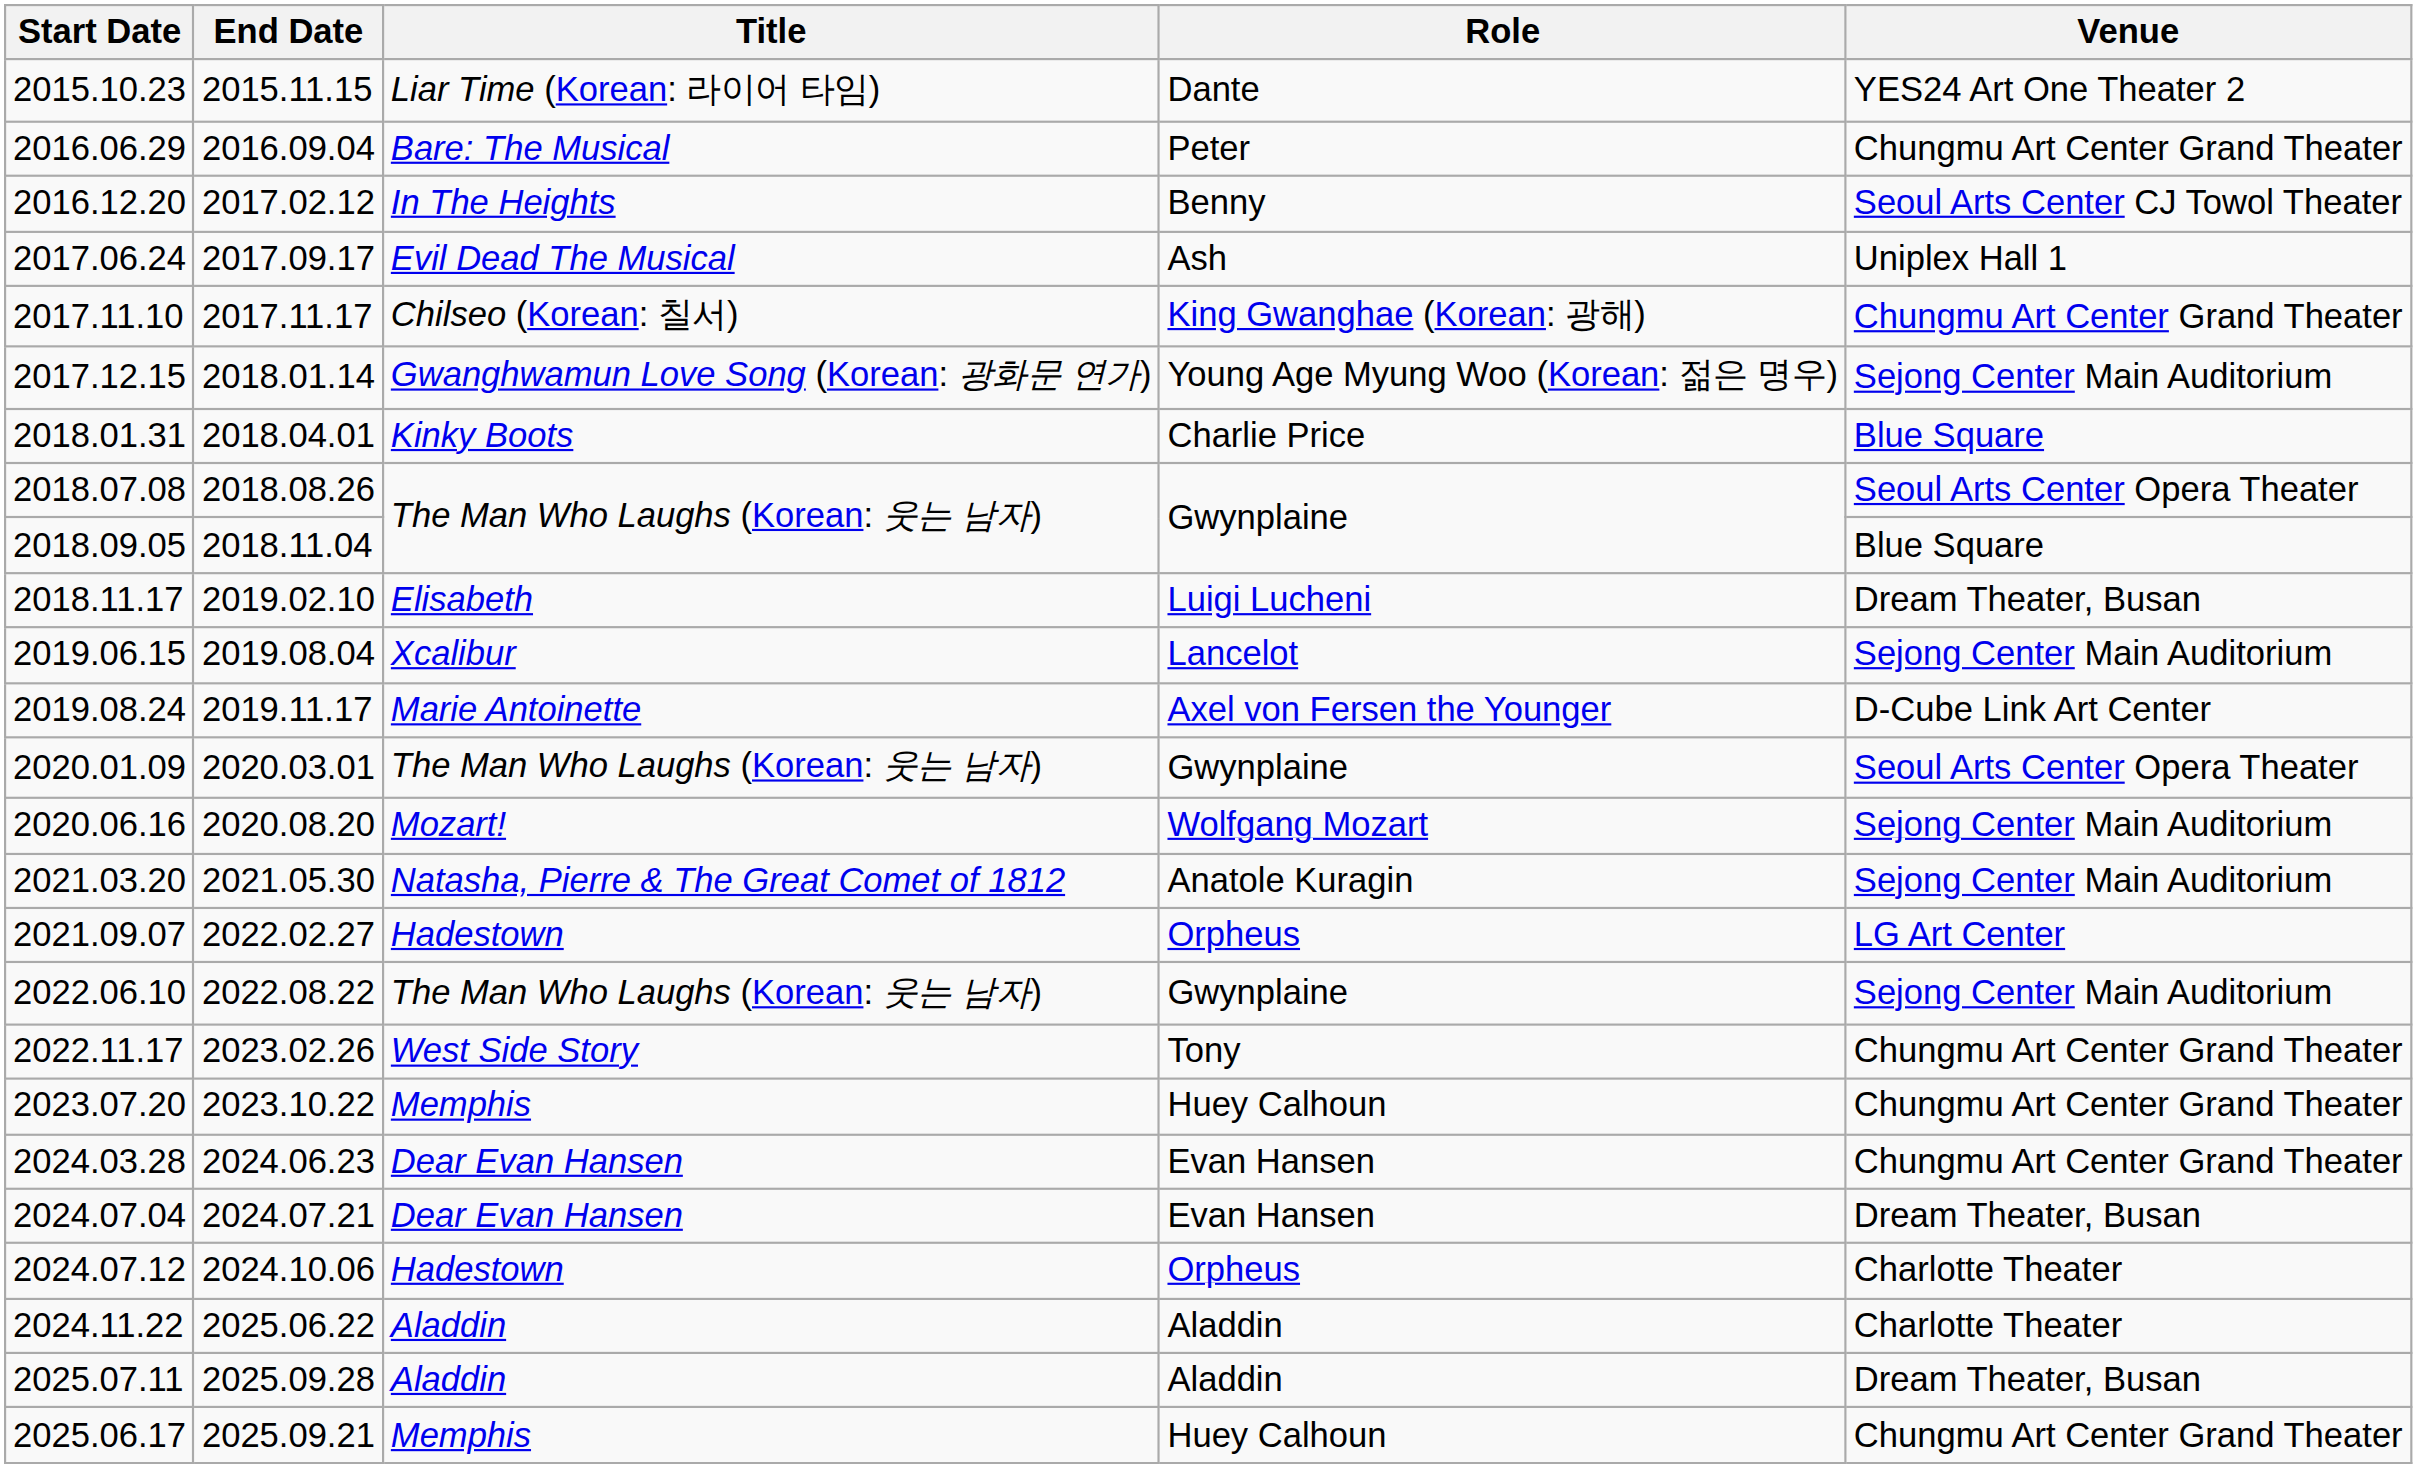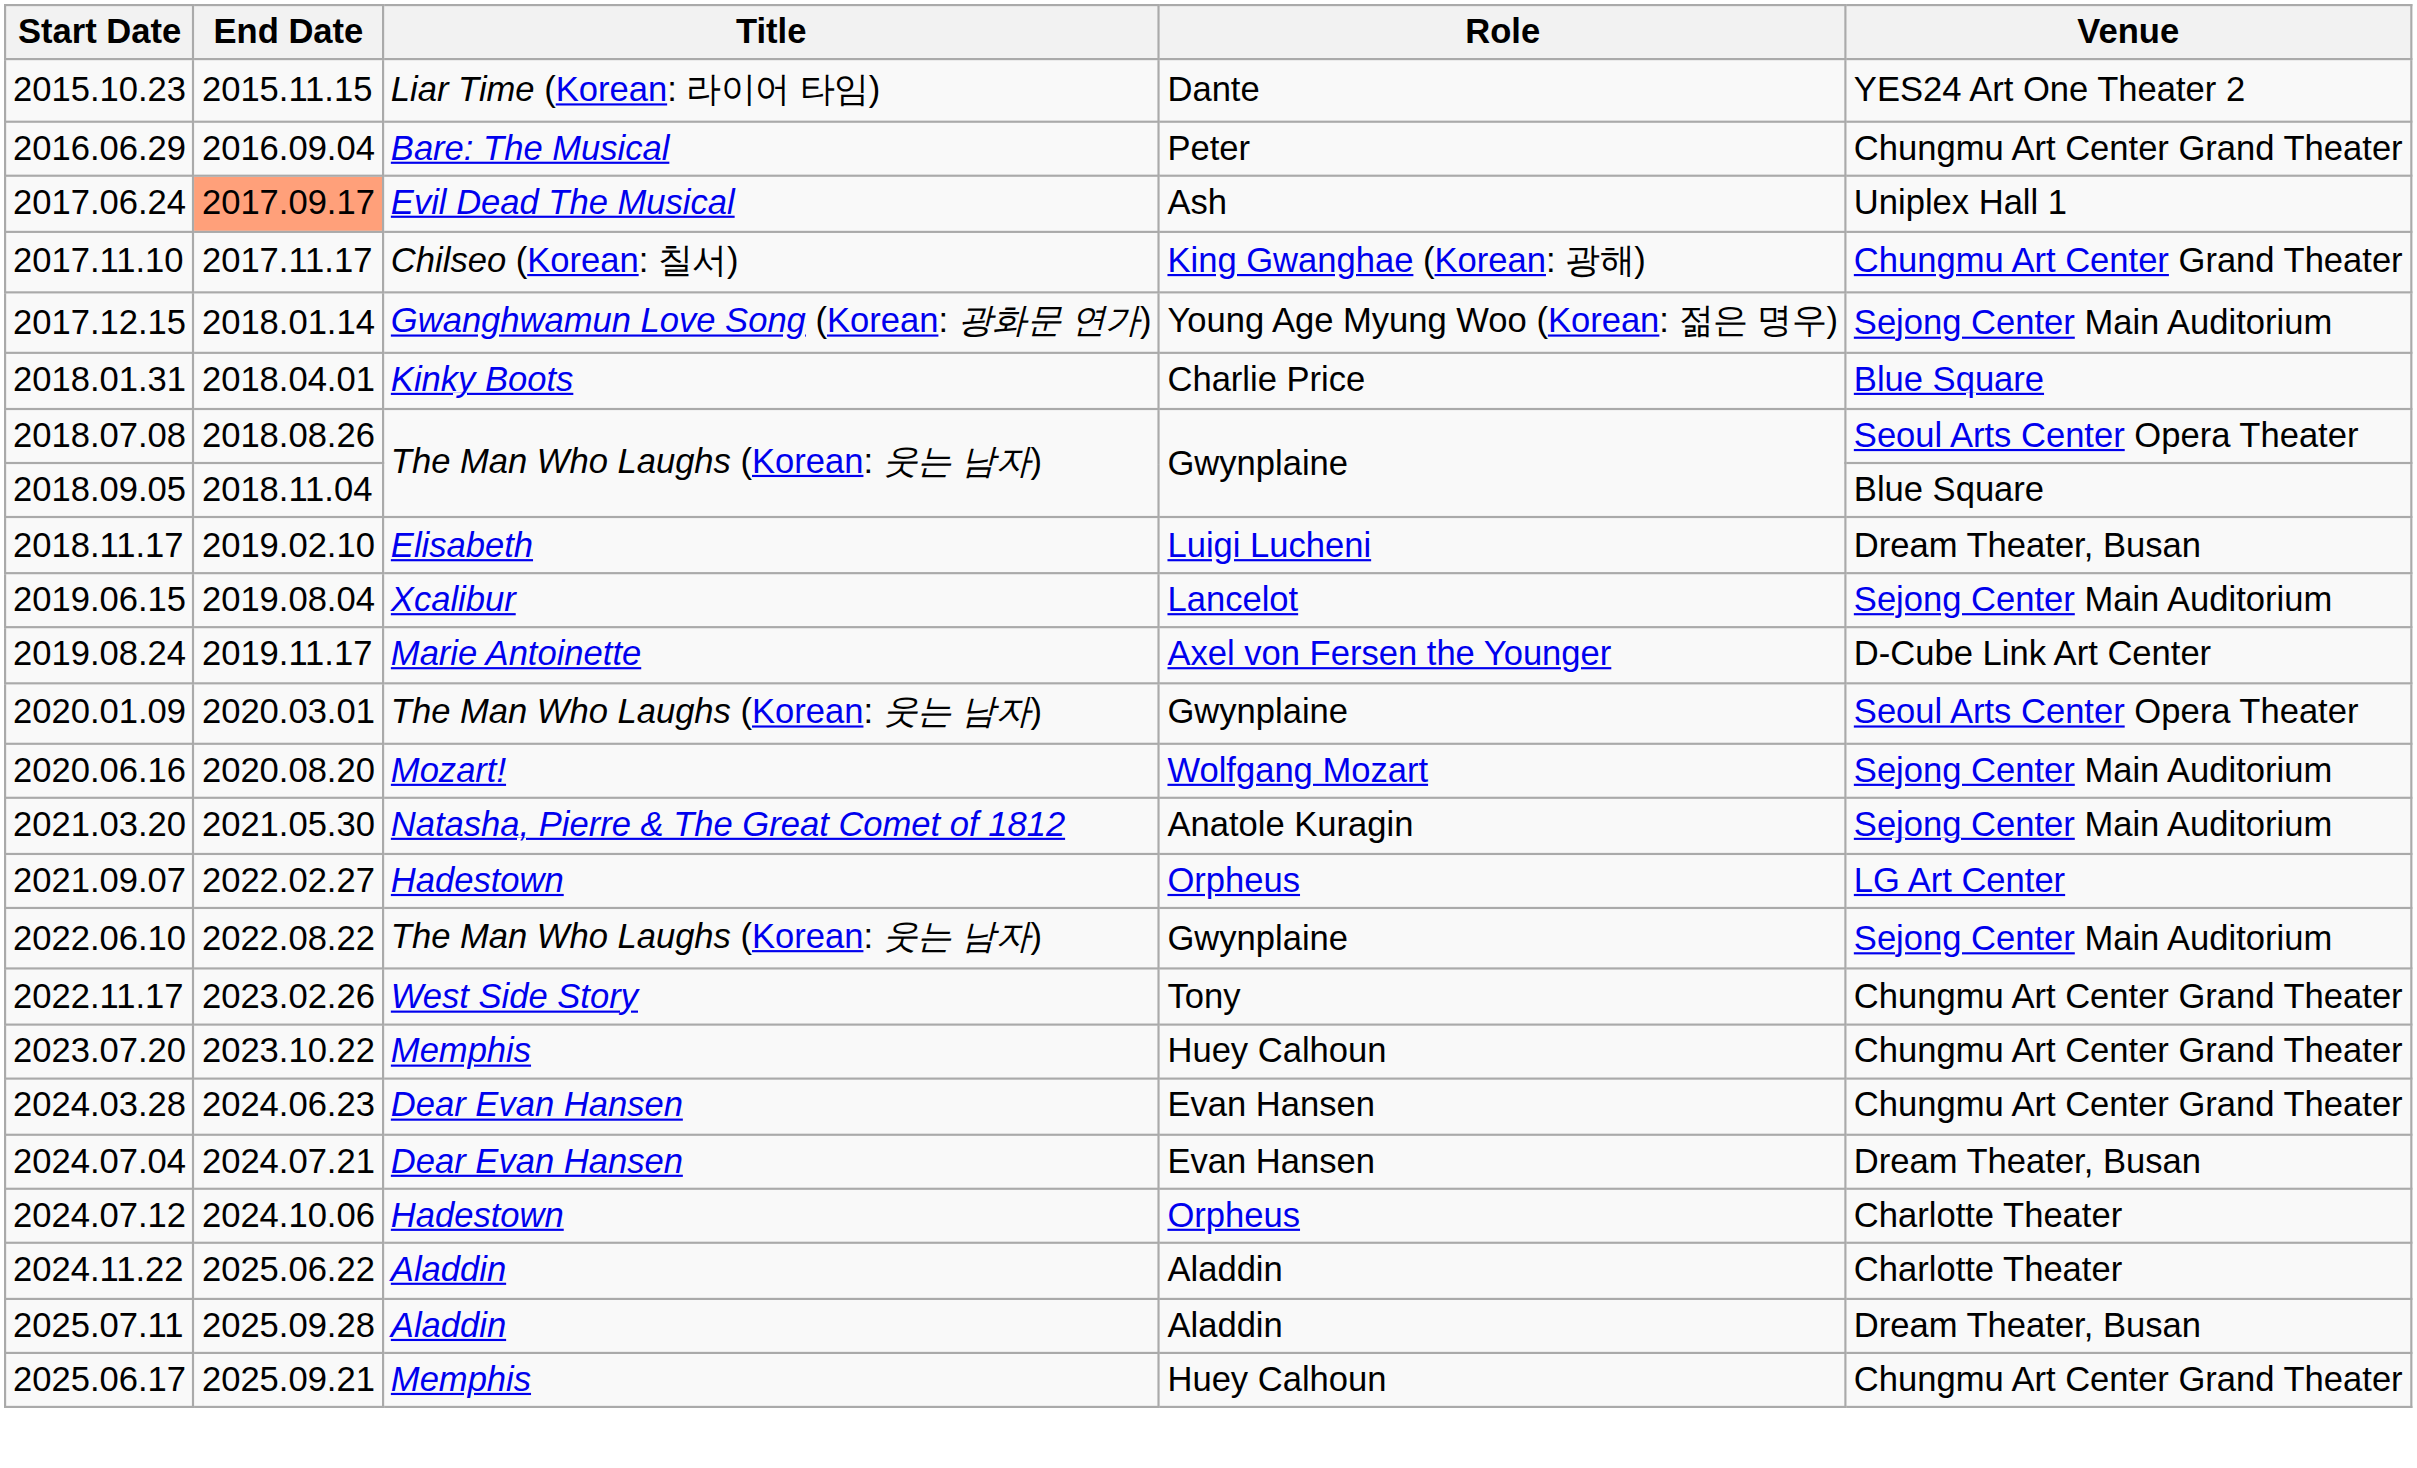- row: 2016.12.20 | 2017.02.12 | In The Heights | Benny | Seoul Arts Center CJ Towol Theater
2017.06.24 | End Date: no background -> lightsalmon background
